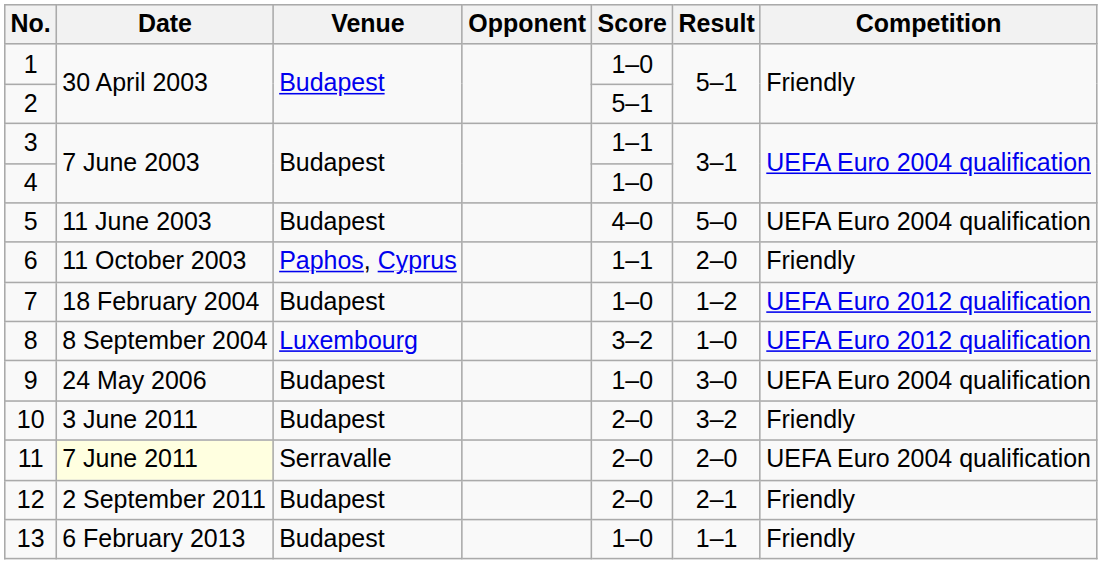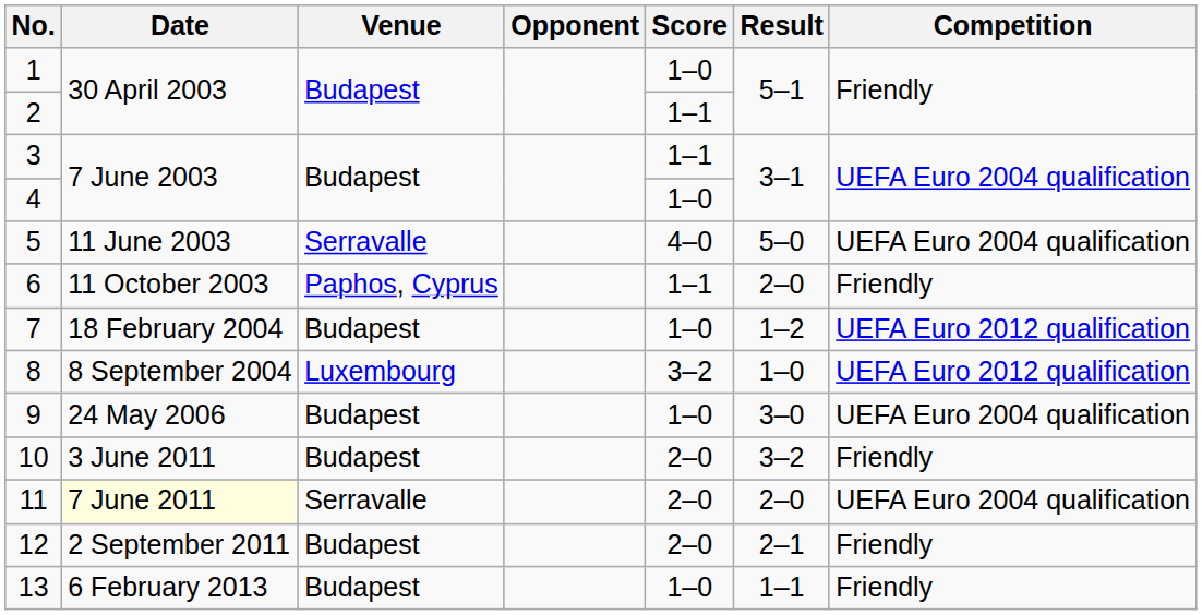2 | Score: 5–1 -> 1–1
5 | Venue: Budapest -> Serravalle
